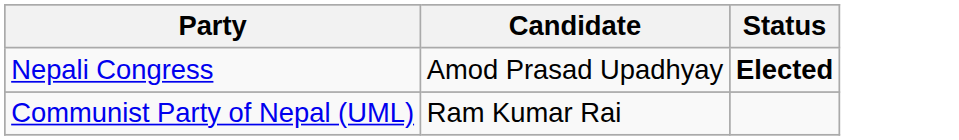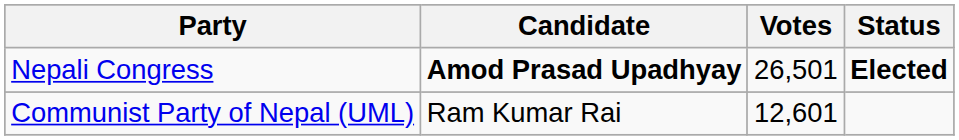+ column: Votes | 26,501 | 12,601
Nepali Congress | Candidate: normal -> bold
